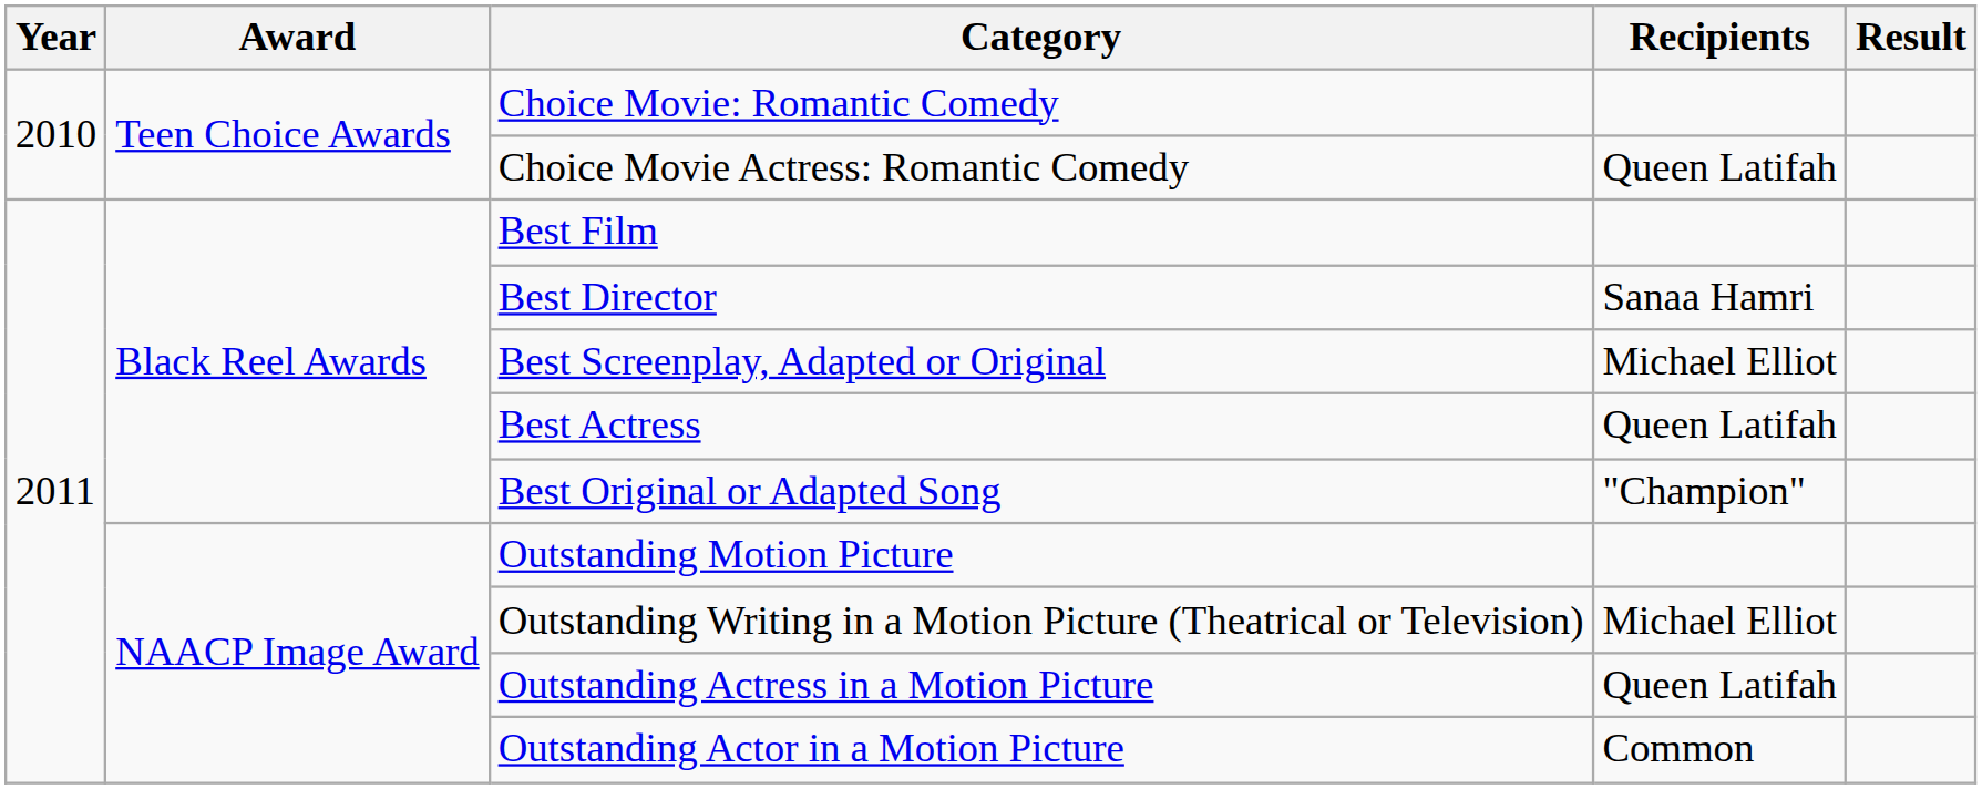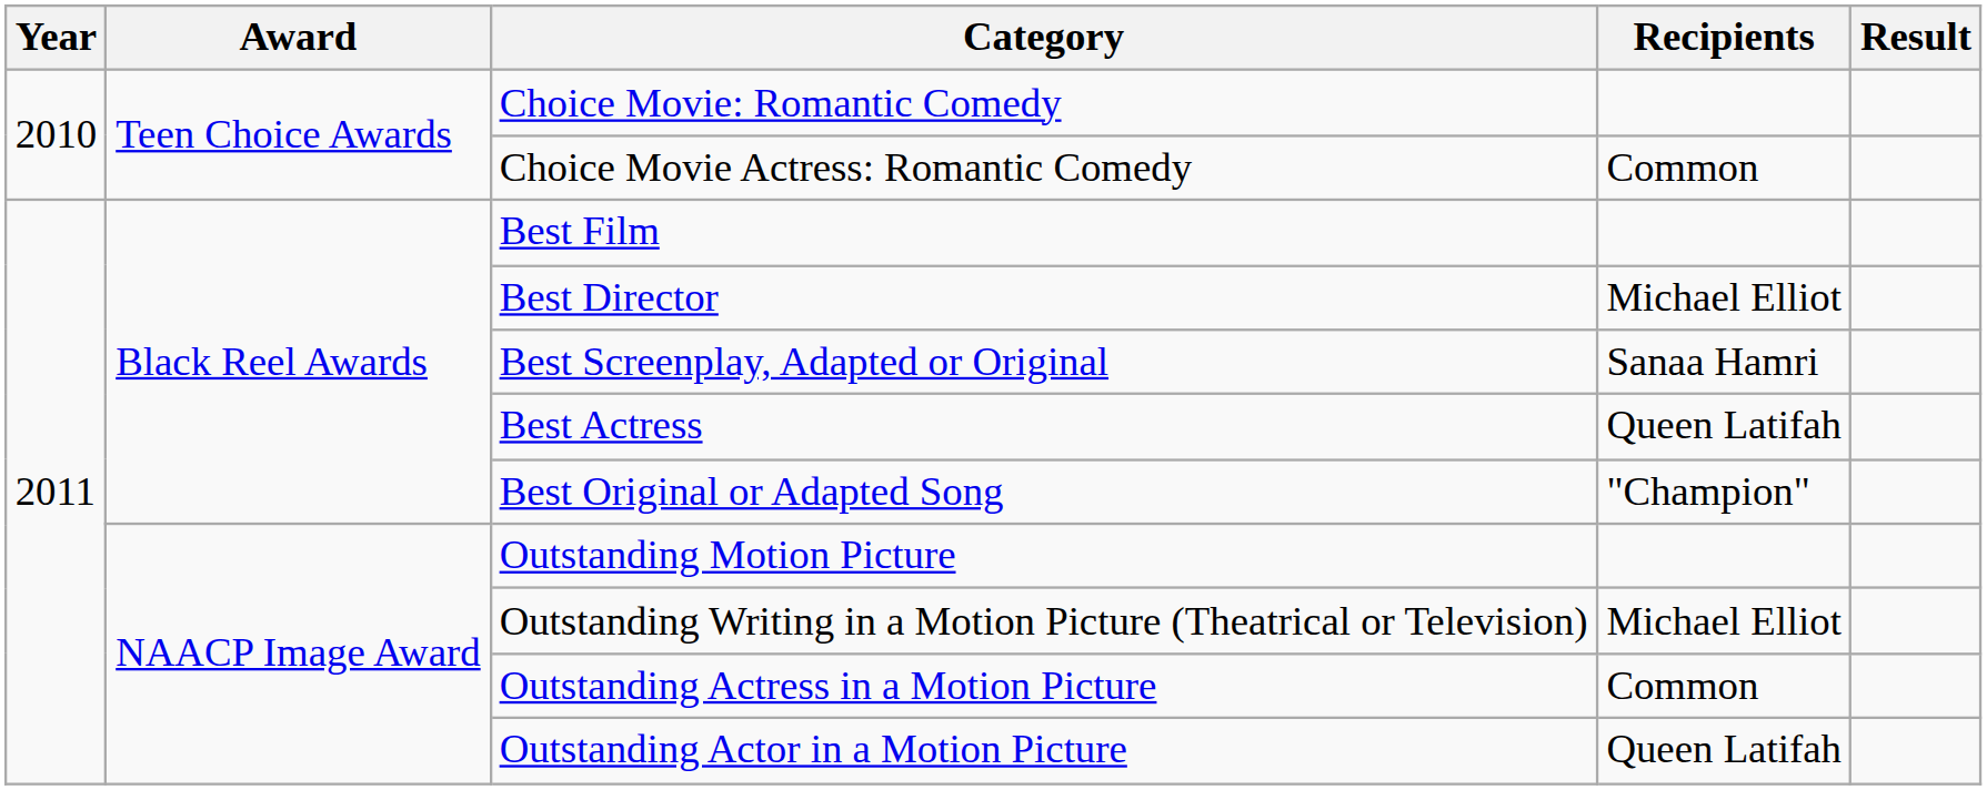Choice Movie Actress: Romantic Comedy | Recipients: Queen Latifah -> Common
Best Director | Recipients: Sanaa Hamri -> Michael Elliot
Best Screenplay, Adapted or Original | Recipients: Michael Elliot -> Sanaa Hamri
Outstanding Actress in a Motion Picture | Recipients: Queen Latifah -> Common
Outstanding Actor in a Motion Picture | Recipients: Common -> Queen Latifah
